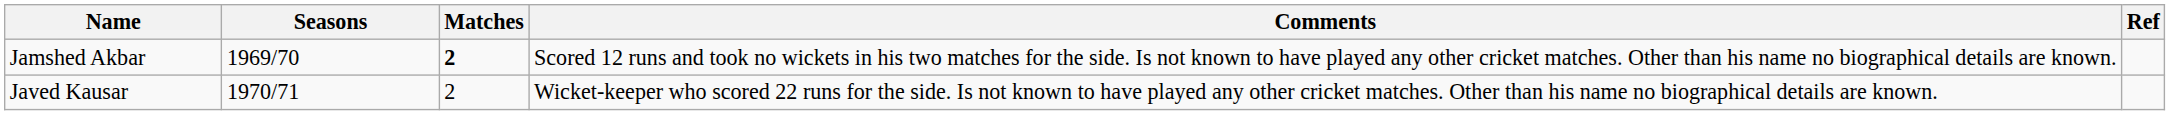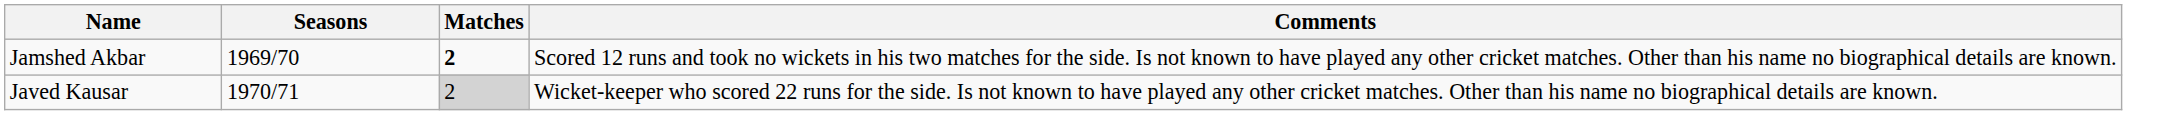- column: Ref
Javed Kausar | Matches: no background -> lightgrey background
